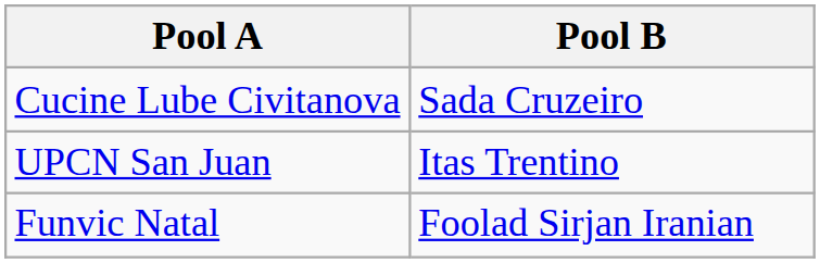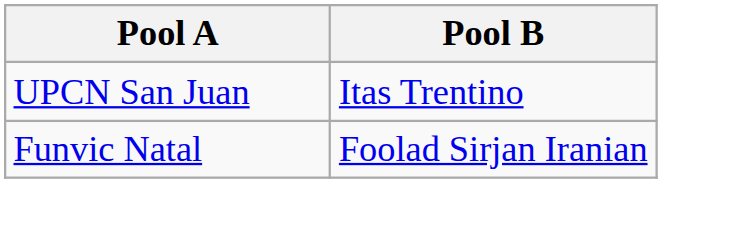- row: Cucine Lube Civitanova | Sada Cruzeiro
